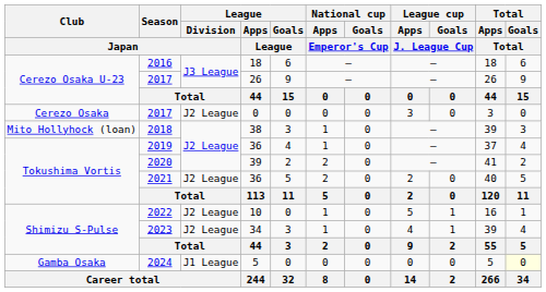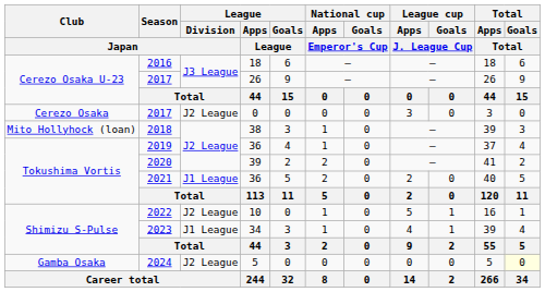2021 | League / Division / Japan: J2 League -> J1 League
2023 | League / Division / Japan: J2 League -> J1 League
2024 | League / Division / Japan: J1 League -> J2 League
